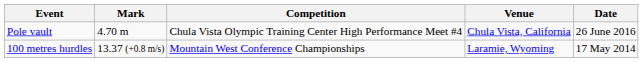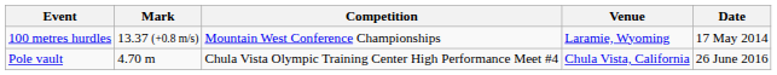rows swapped: Pole vault <-> 100 metres hurdles
